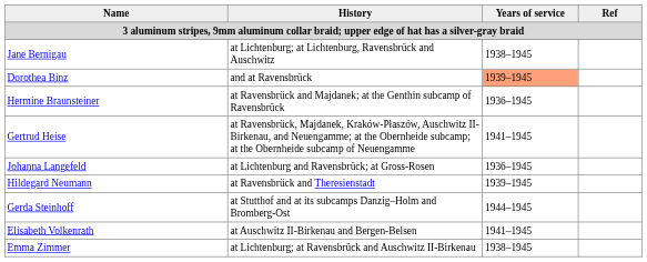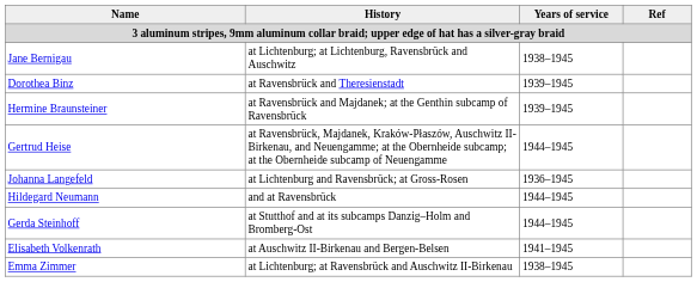Dorothea Binz | History: and at Ravensbrück -> at Ravensbrück and Theresienstadt
Dorothea Binz | Years of service: lightsalmon background -> no background
Hermine Braunsteiner | Years of service: 1936–1945 -> 1939–1945
Gertrud Heise | Years of service: 1941–1945 -> 1944–1945
Hildegard Neumann | History: at Ravensbrück and Theresienstadt -> and at Ravensbrück
Hildegard Neumann | Years of service: 1939–1945 -> 1944–1945
